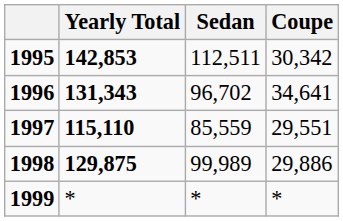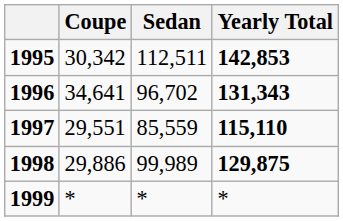columns swapped: Coupe <-> Yearly Total
